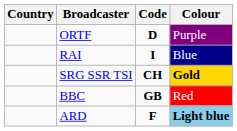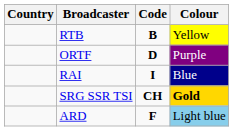+ row: RTB | B | Yellow
- row: BBC | GB | Red
ARD | Colour: bold -> normal
